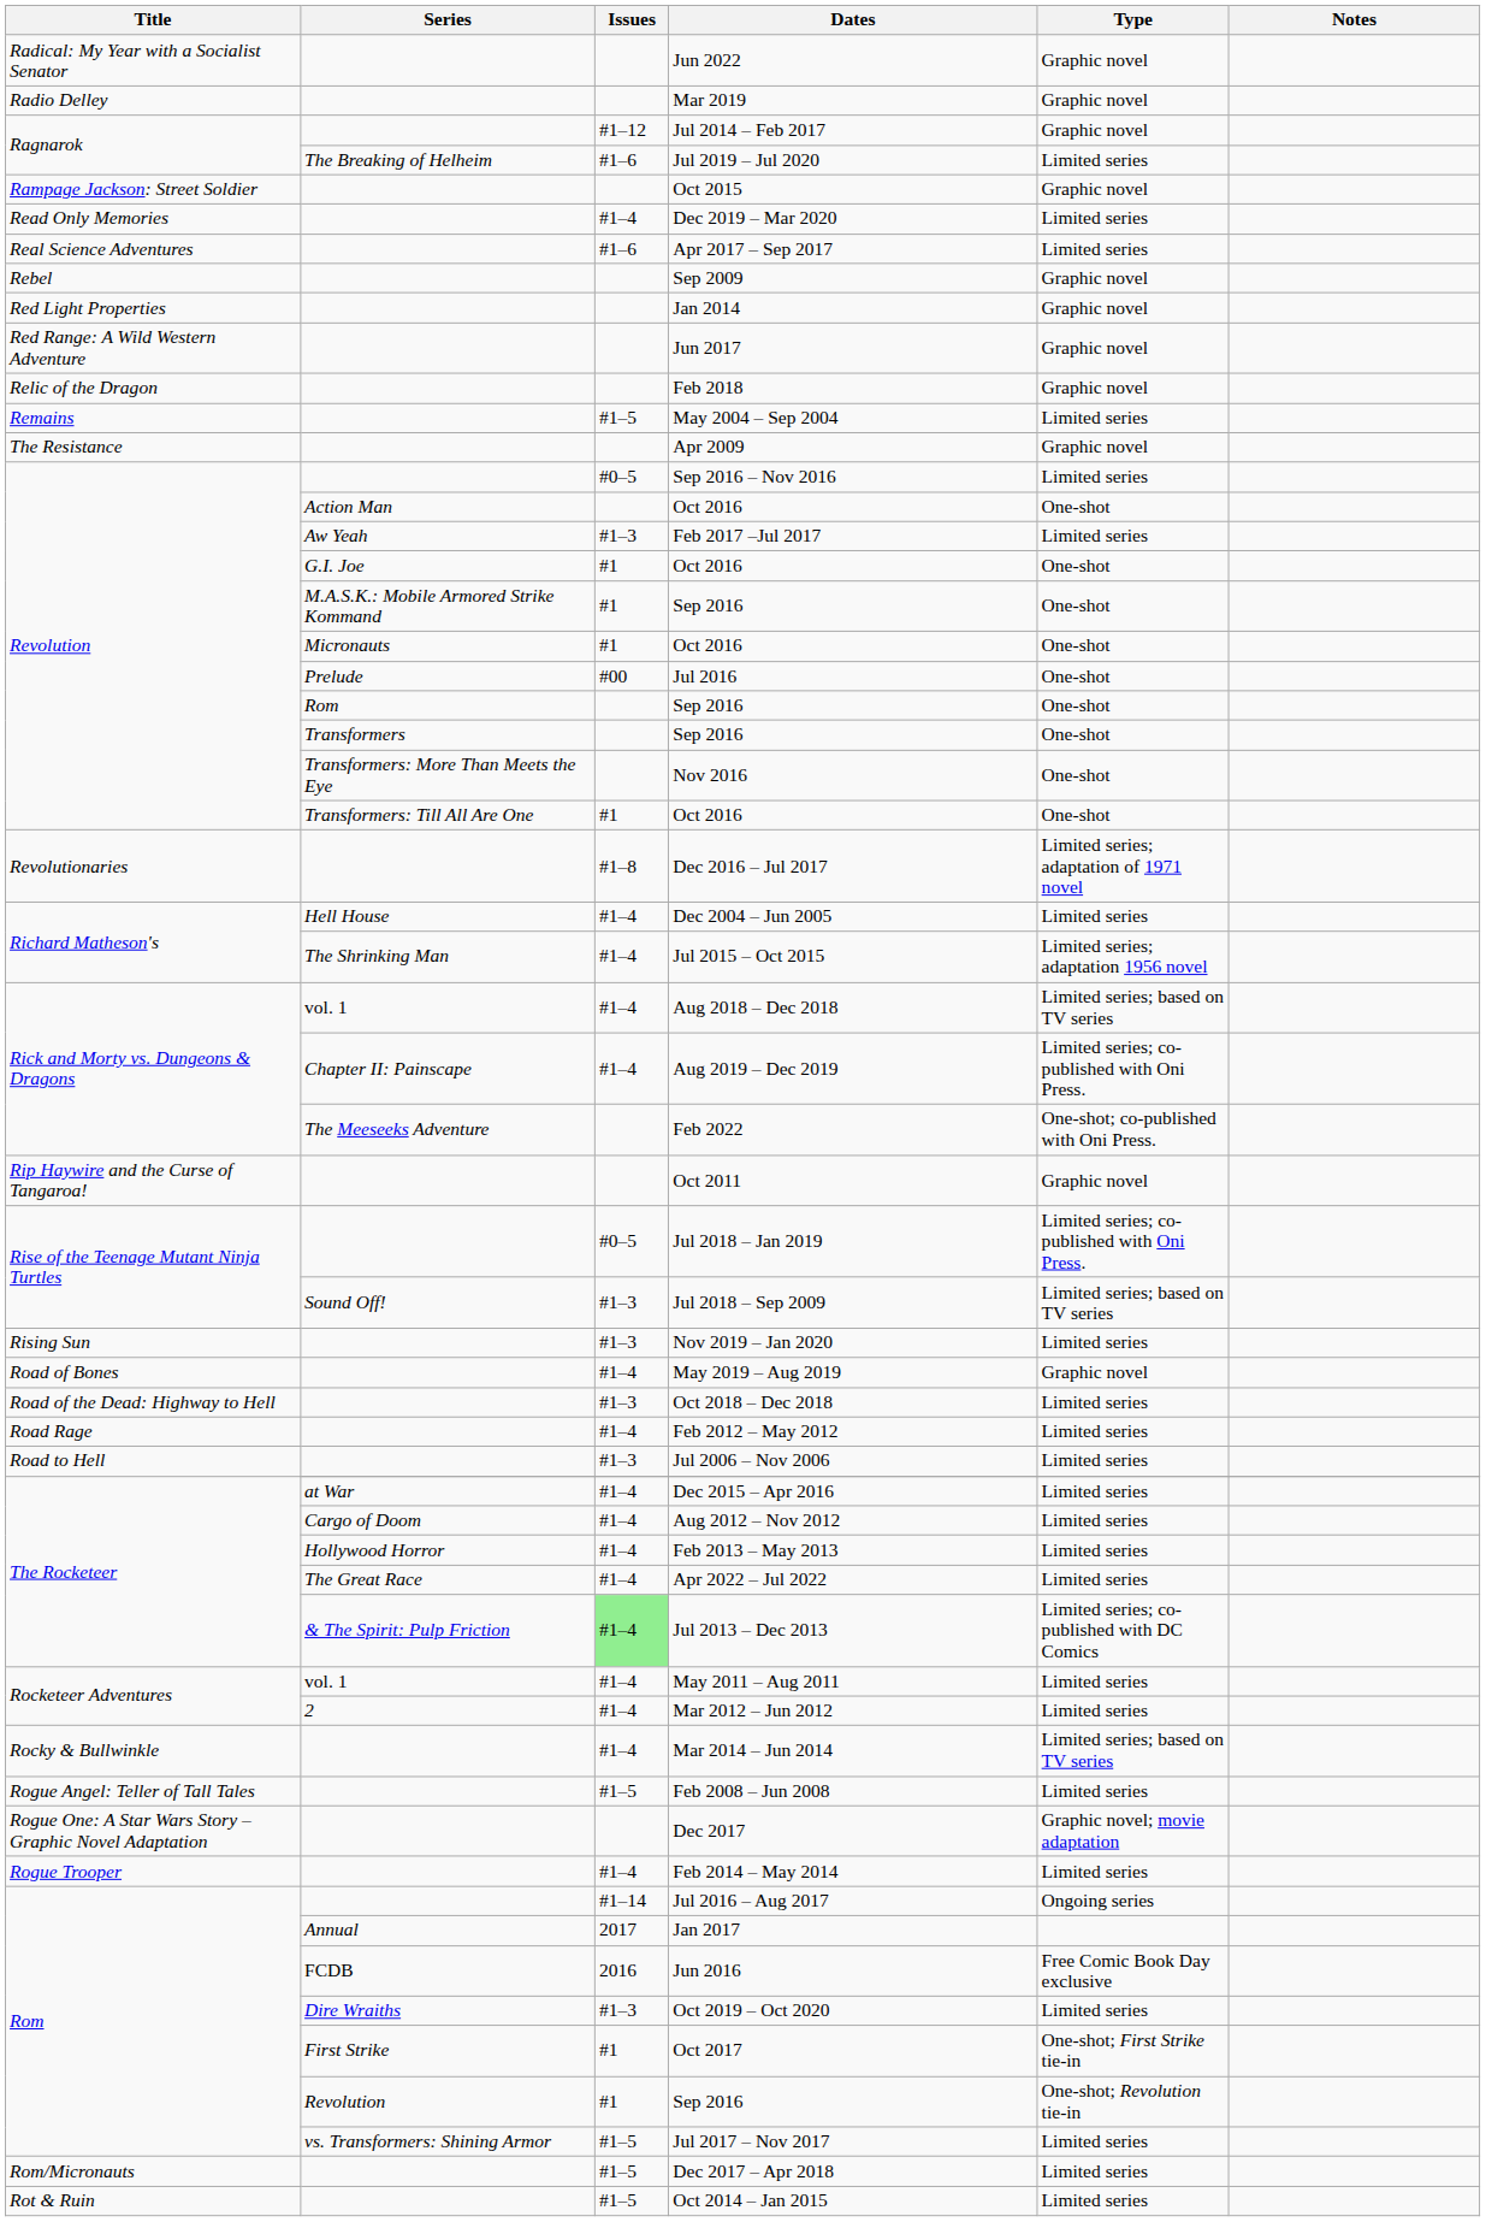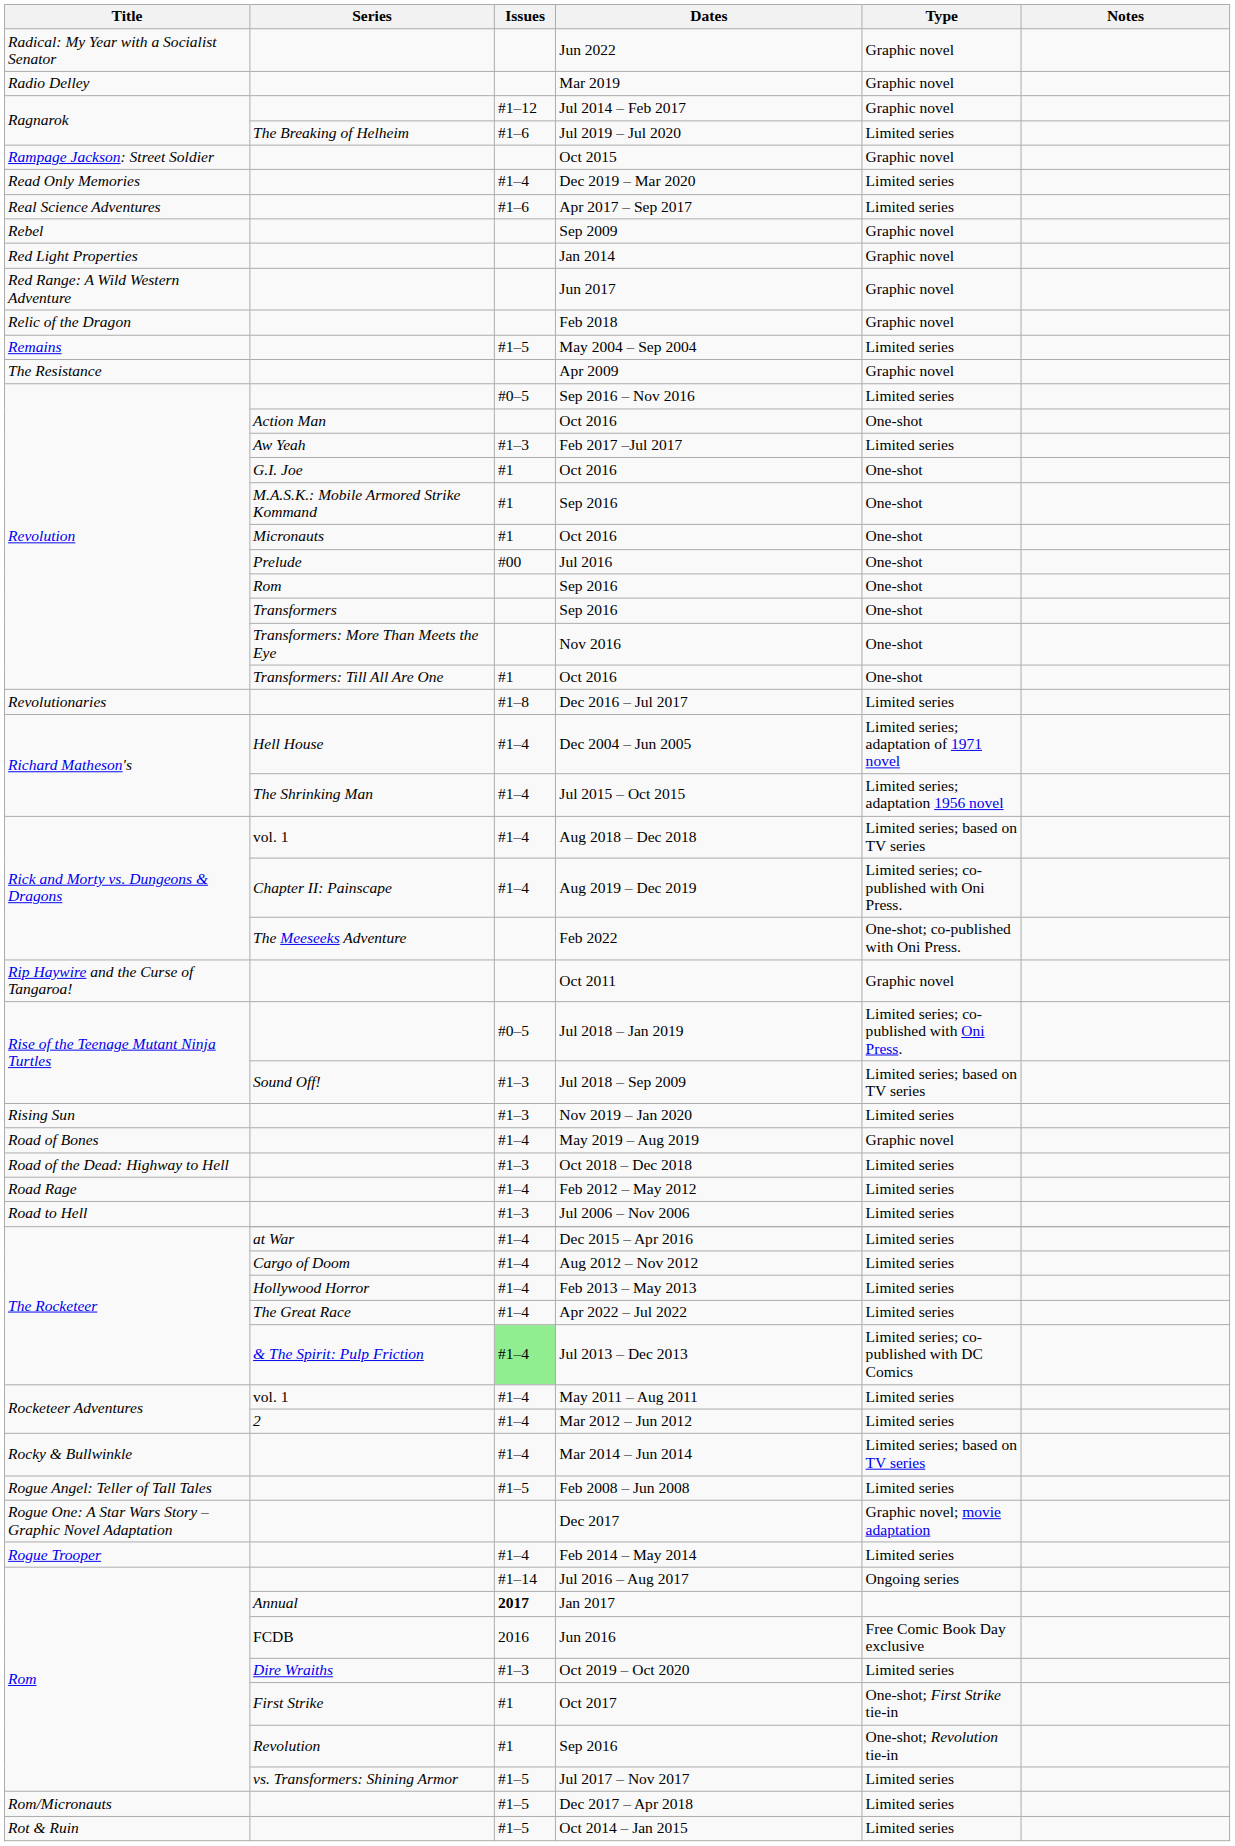Dec 2016 – Jul 2017 | Type: Limited series; adaptation of 1971 novel -> Limited series
Dec 2004 – Jun 2005 | Type: Limited series -> Limited series; adaptation of 1971 novel
Jan 2017 | Issues: normal -> bold
